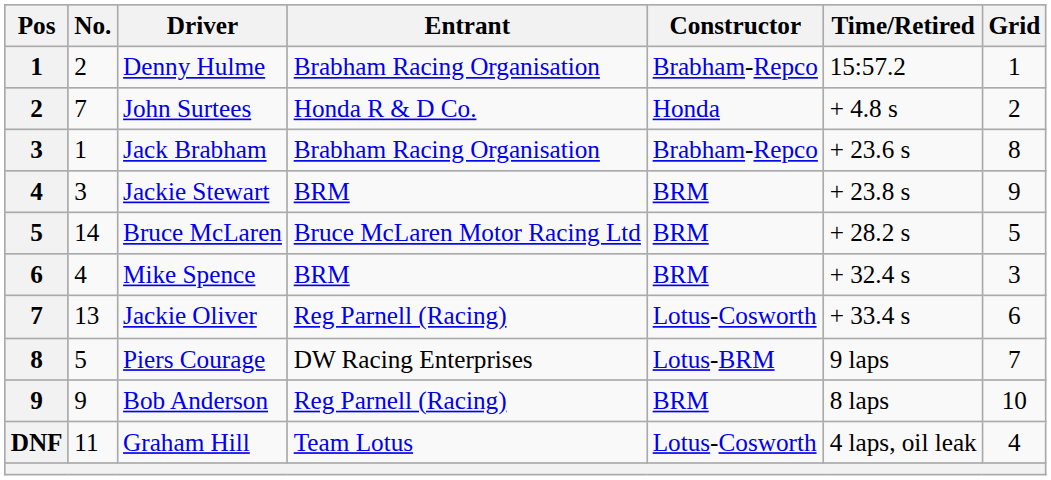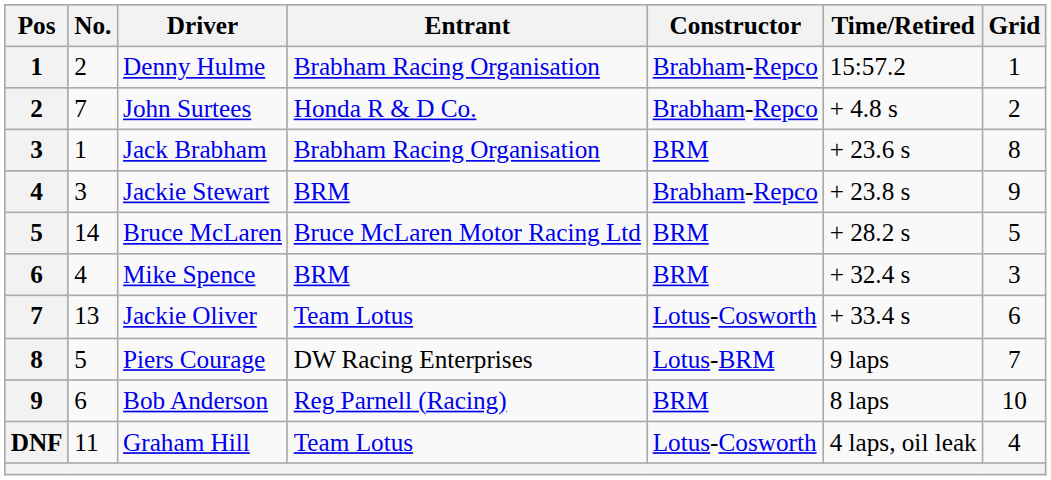John Surtees | Constructor: Honda -> Brabham-Repco
Jack Brabham | Constructor: Brabham-Repco -> BRM
Jackie Stewart | Constructor: BRM -> Brabham-Repco
Jackie Oliver | Entrant: Reg Parnell (Racing) -> Team Lotus
Bob Anderson | No.: 9 -> 6
